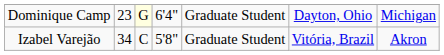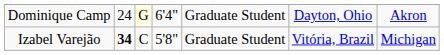Dominique Camp | column 2: 23 -> 24
Dominique Camp | column 7: Michigan -> Akron
Izabel Varejão | column 2: normal -> bold
Izabel Varejão | column 7: Akron -> Michigan
